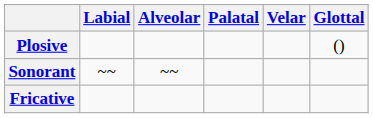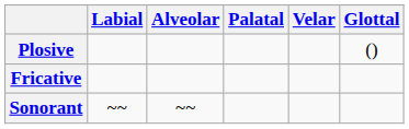rows swapped: Fricative <-> Sonorant
